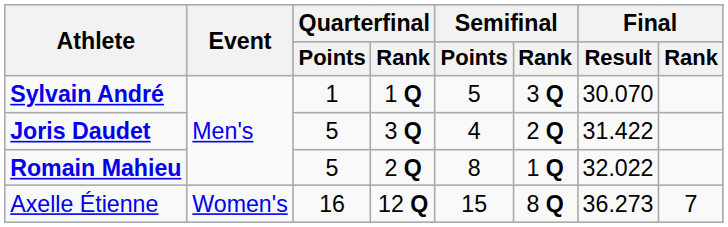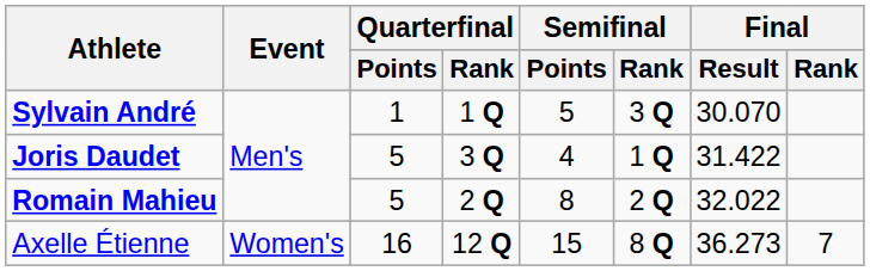Joris Daudet | Semifinal / Rank: 2 Q -> 1 Q
Romain Mahieu | Semifinal / Rank: 1 Q -> 2 Q
